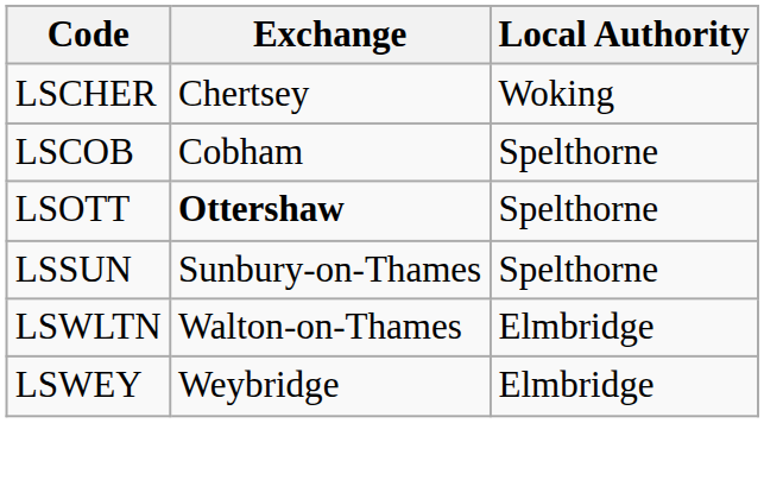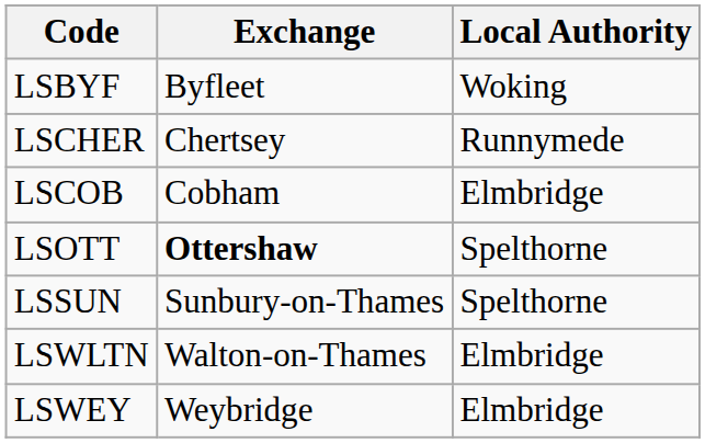+ row: LSBYF | Byfleet | Woking
LSCHER | Local Authority: Woking -> Runnymede
LSCOB | Local Authority: Spelthorne -> Elmbridge
